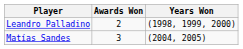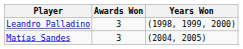Leandro Palladino | Awards Won: 2 -> 3
